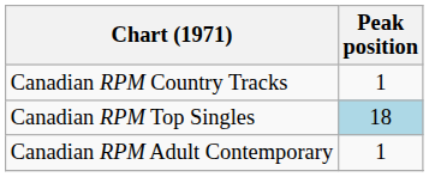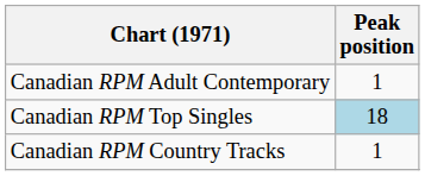rows swapped: Canadian RPM Country Tracks <-> Canadian RPM Adult Contemporary
